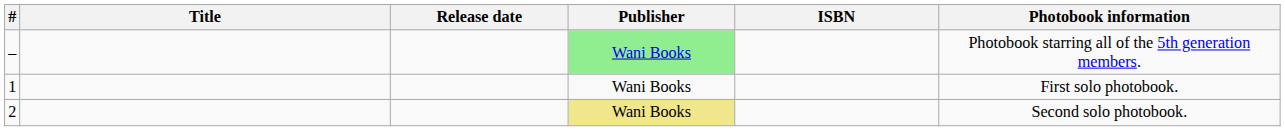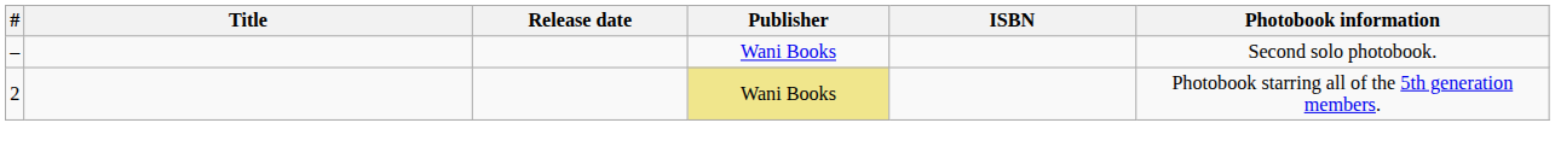– | Publisher: lightgreen background -> no background
– | Photobook information: Photobook starring all of the 5th generation members. -> Second solo photobook.
- row: 1 | Wani Books | First solo photobook.
2 | Photobook information: Second solo photobook. -> Photobook starring all of the 5th generation members.
